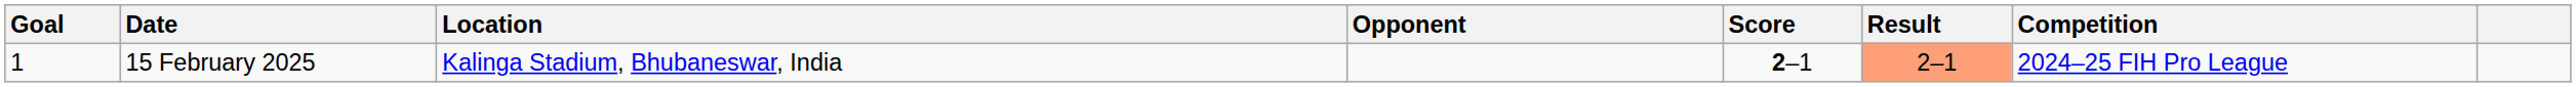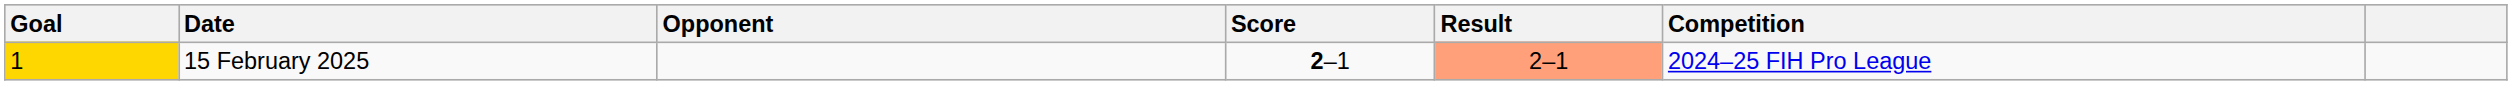- column: Location | Kalinga Stadium, Bhubaneswar, India
15 February 2025 | Goal: no background -> gold background
